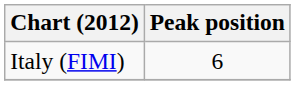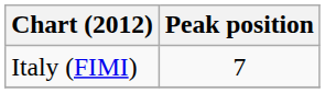Italy (FIMI) | Peak position: 6 -> 7
